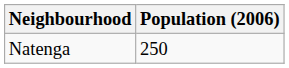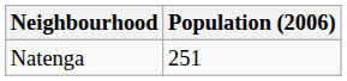Natenga | Population (2006): 250 -> 251
